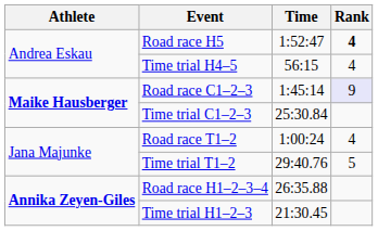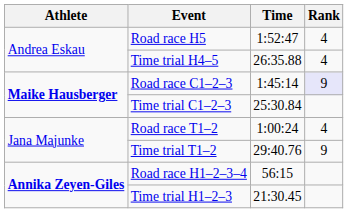Road race H5 | Rank: bold -> normal
Time trial H4–5 | Time: 56:15 -> 26:35.88
Time trial T1–2 | Rank: 5 -> 9
Road race H1–2–3–4 | Time: 26:35.88 -> 56:15
